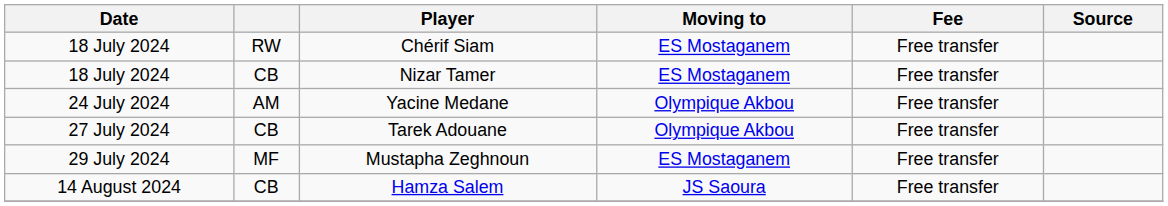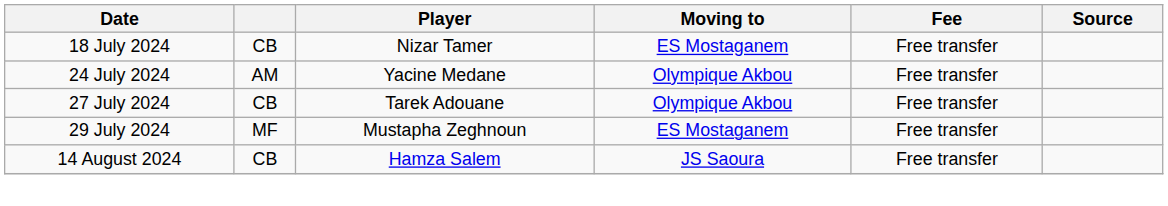- row: 18 July 2024 | RW | Chérif Siam | ES Mostaganem | Free transfer
